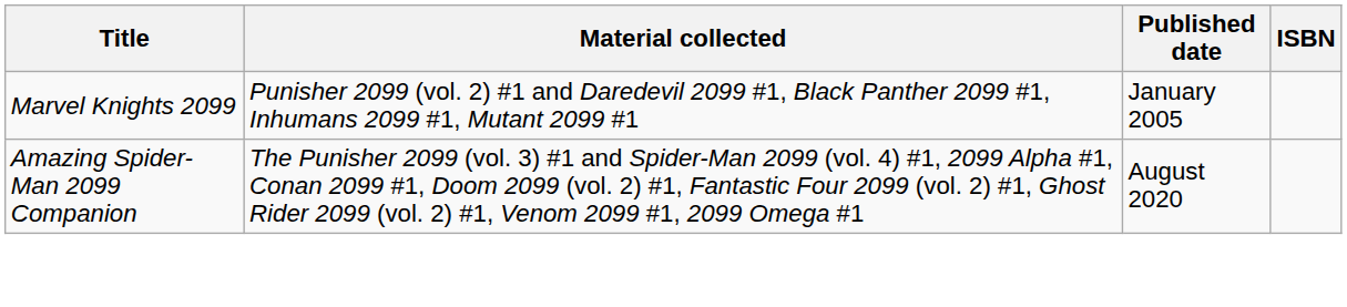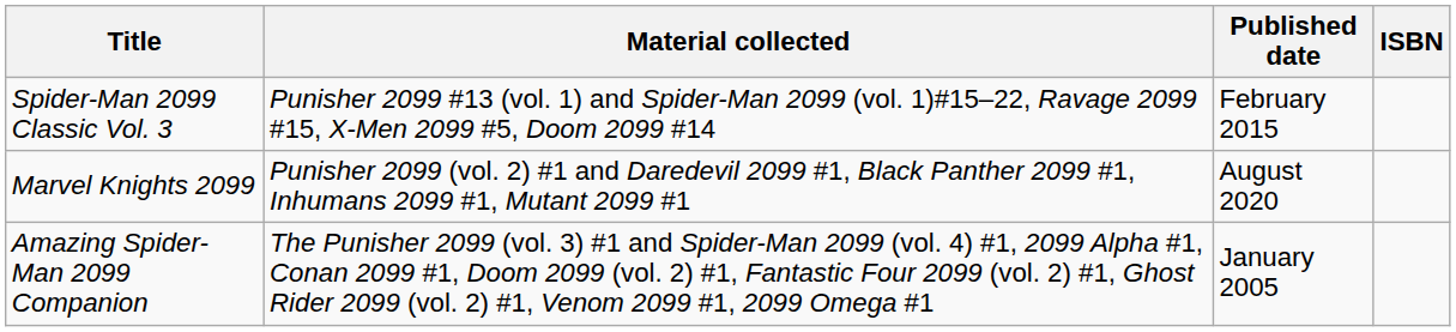+ row: Spider-Man 2099 Classic Vol. 3 | Punisher 2099 #13 (vol. 1) and Spider-Man 2099 (vol. 1)#15–22, Ravage 2099 #15, X-Men 2099 #5, Doom 2099 #14 | February 2015
Marvel Knights 2099 | Published date: January 2005 -> August 2020
Amazing Spider-Man 2099 Companion | Published date: August 2020 -> January 2005
